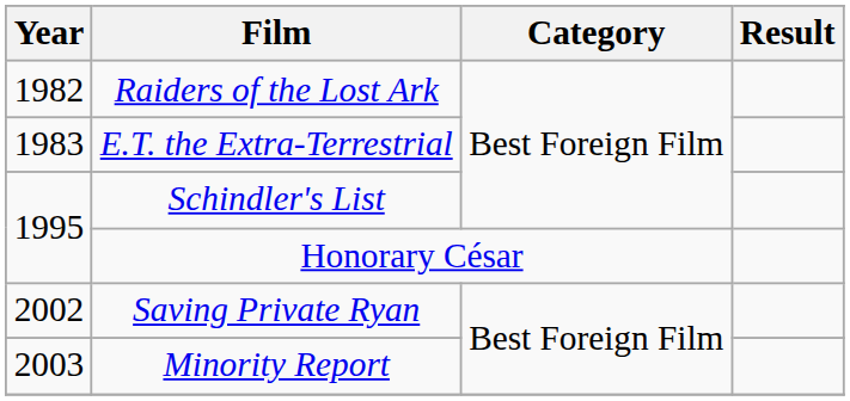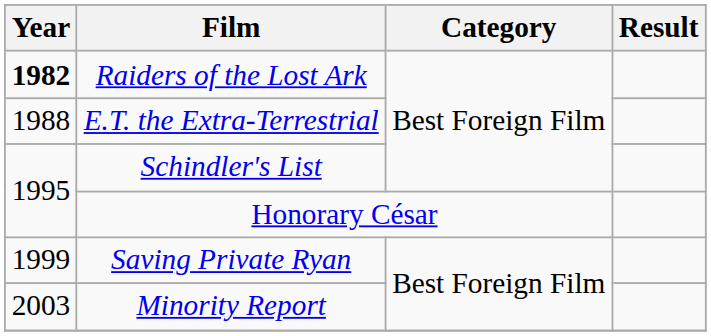Raiders of the Lost Ark | Year: normal -> bold
E.T. the Extra-Terrestrial | Year: 1983 -> 1988
Saving Private Ryan | Year: 2002 -> 1999
